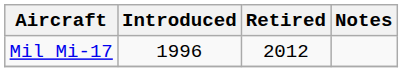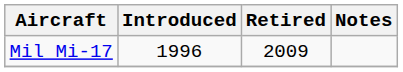Mil Mi-17 | Retired: 2012 -> 2009
